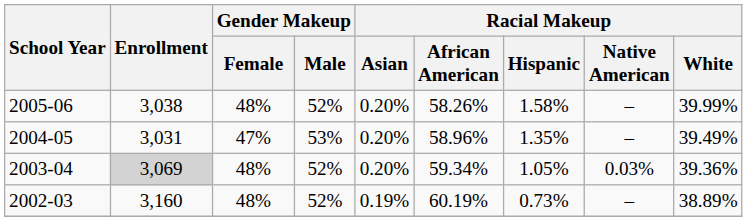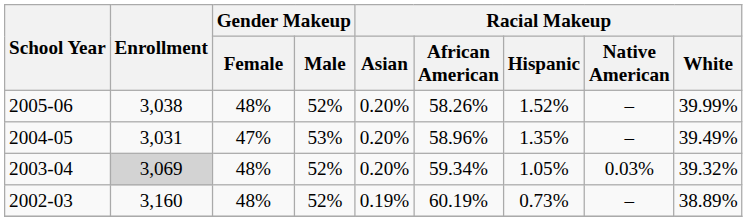2005-06 | Racial Makeup / Hispanic: 1.58% -> 1.52%
2003-04 | Racial Makeup / White: 39.36% -> 39.32%
